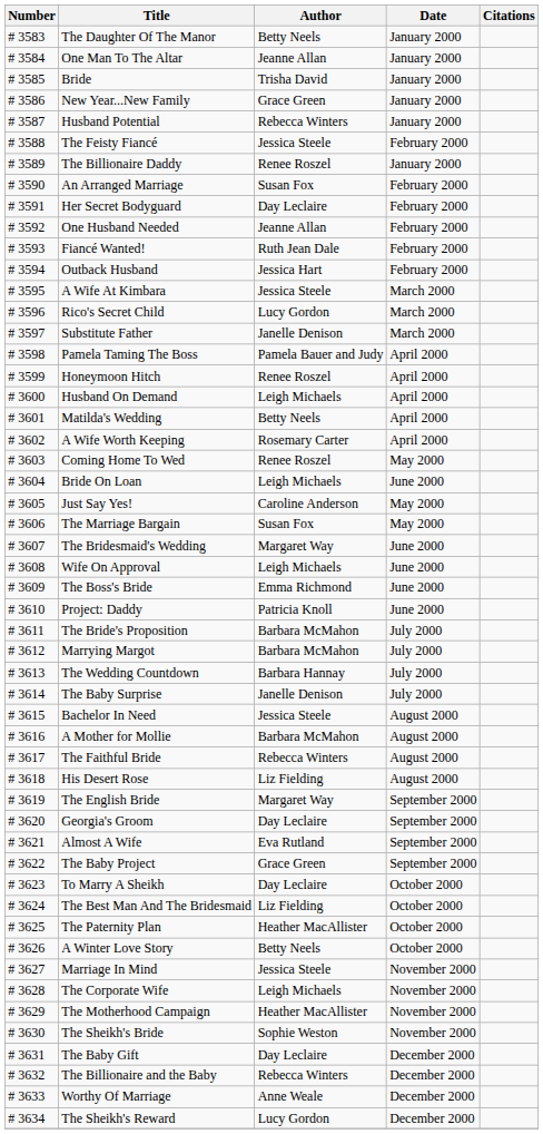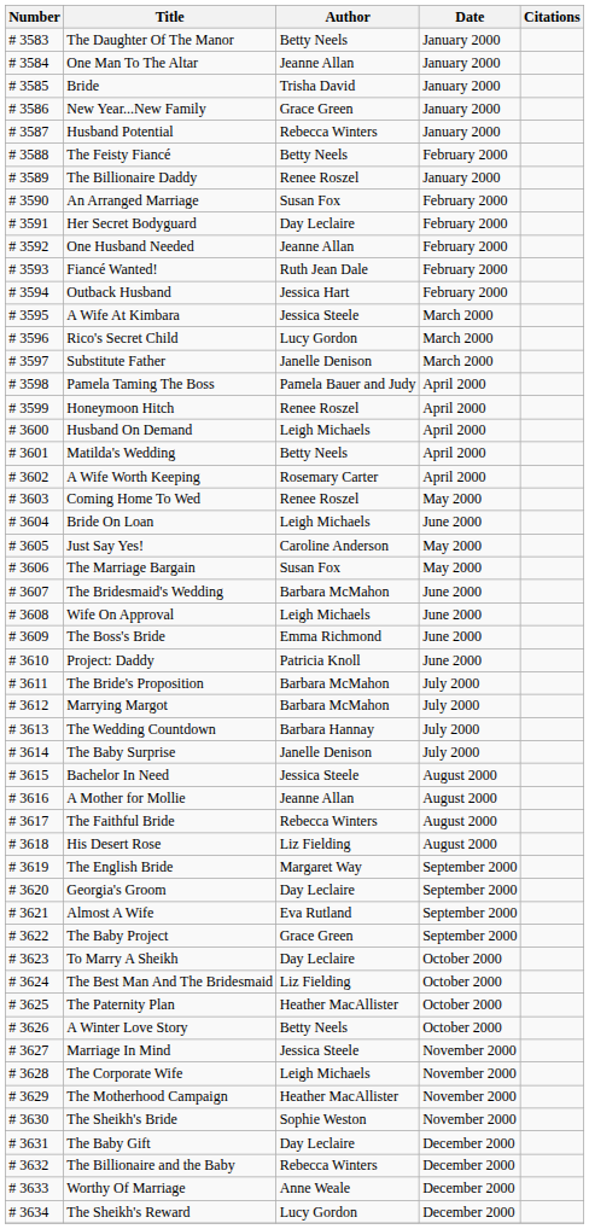The Feisty Fiancé | Author: Jessica Steele -> Betty Neels
The Bridesmaid's Wedding | Author: Margaret Way -> Barbara McMahon
A Mother for Mollie | Author: Barbara McMahon -> Jeanne Allan
